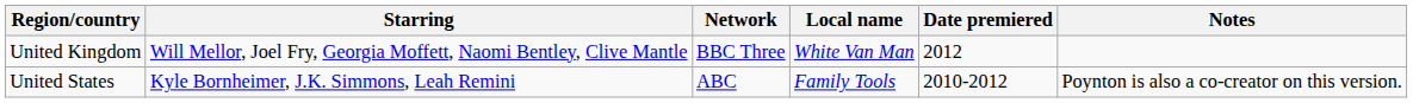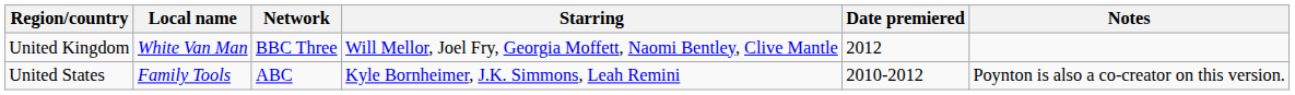columns swapped: Local name <-> Starring
